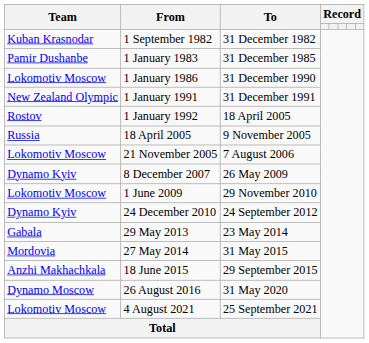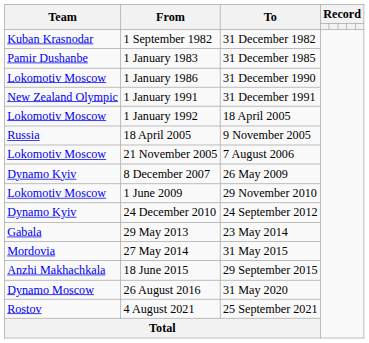1 January 1992 | Team: Rostov -> Lokomotiv Moscow
4 August 2021 | Team: Lokomotiv Moscow -> Rostov
